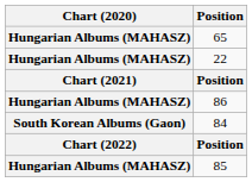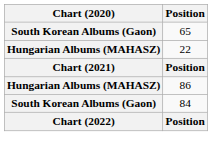65 | Chart (2020): Hungarian Albums (MAHASZ) -> South Korean Albums (Gaon)
- row: Hungarian Albums (MAHASZ) | 85
